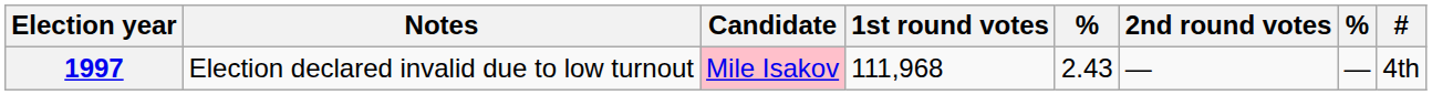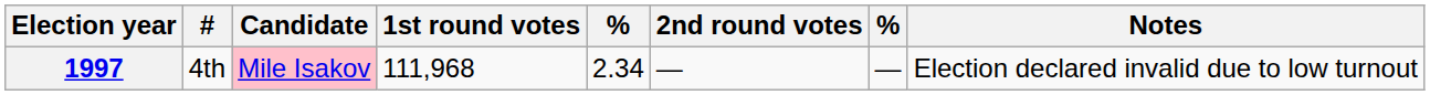columns swapped: # <-> Notes
1997 | column 5: 2.43 -> 2.34
